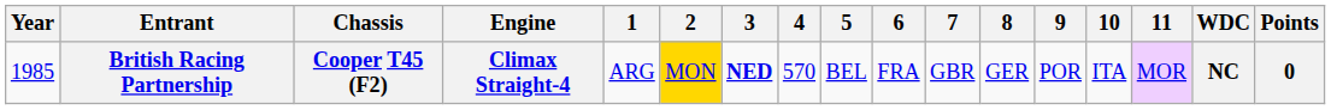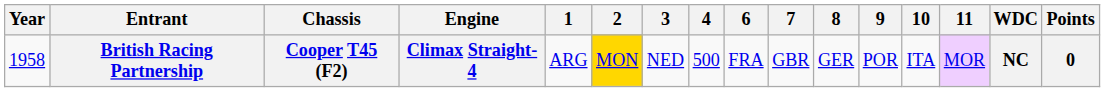- column: 5 | BEL
British Racing Partnership | Year: 1985 -> 1958
British Racing Partnership | 3: bold -> normal
British Racing Partnership | 4: 570 -> 500
